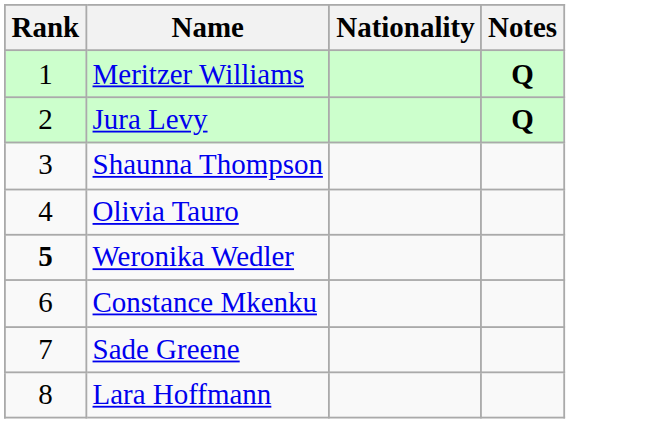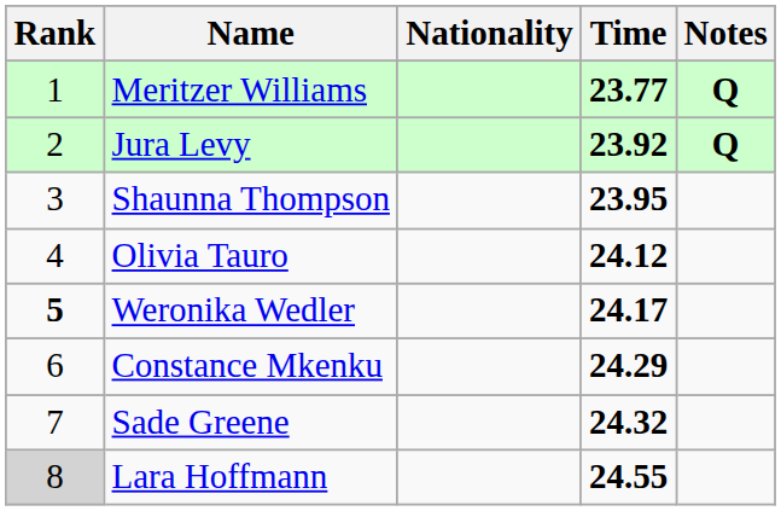+ column: Time | 23.77 | 23.92 | 23.95 | 24.12 | 24.17 | 24.29 | 24.32 | 24.55
Lara Hoffmann | Rank: no background -> lightgrey background
